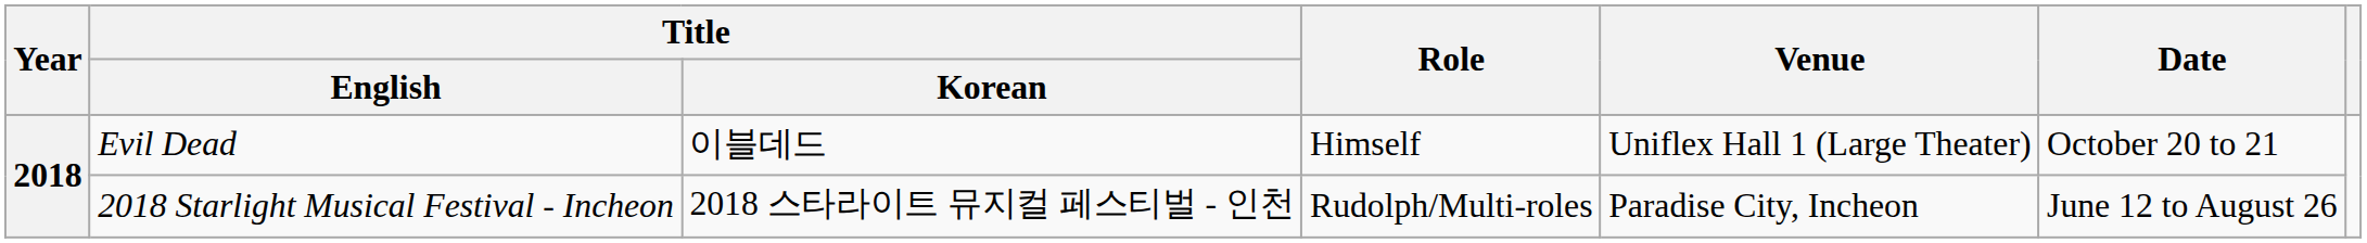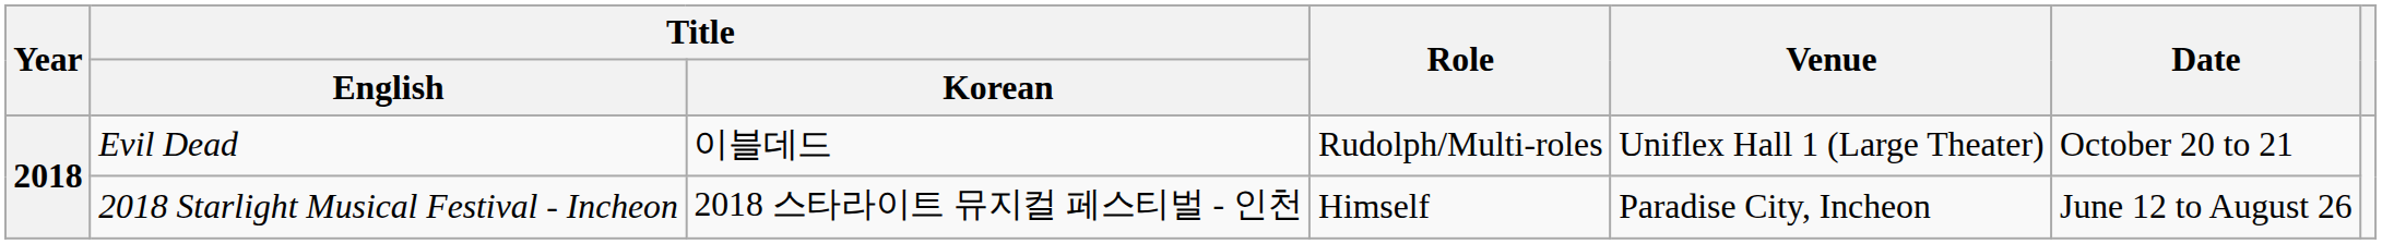Evil Dead | Role: Himself -> Rudolph/Multi-roles
2018 Starlight Musical Festival - Incheon | Role: Rudolph/Multi-roles -> Himself
